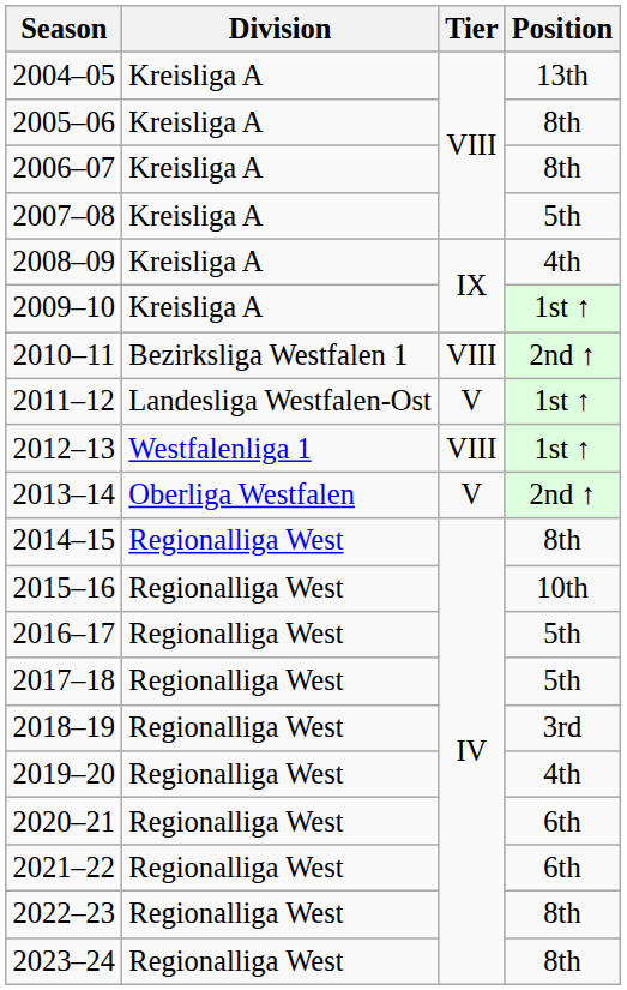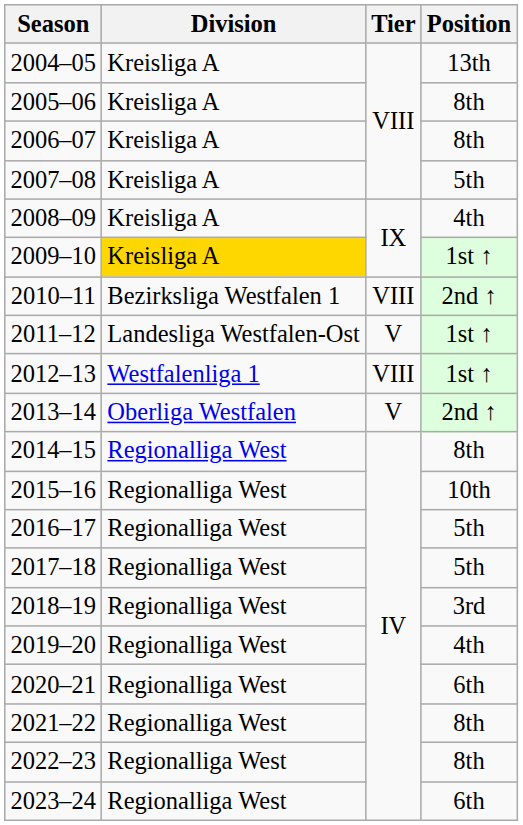2009–10 | Division: no background -> gold background
2021–22 | Position: 6th -> 8th
2023–24 | Position: 8th -> 6th
